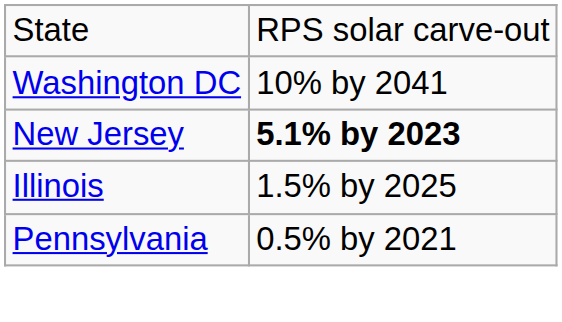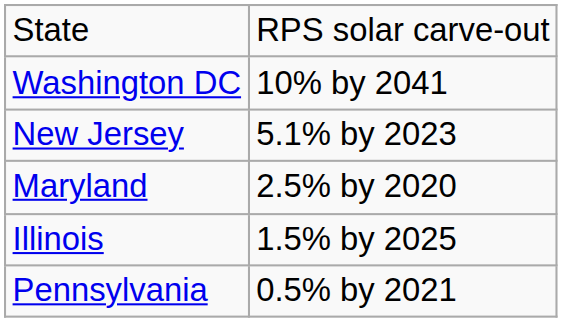New Jersey | column 2: bold -> normal
+ row: Maryland | 2.5% by 2020
